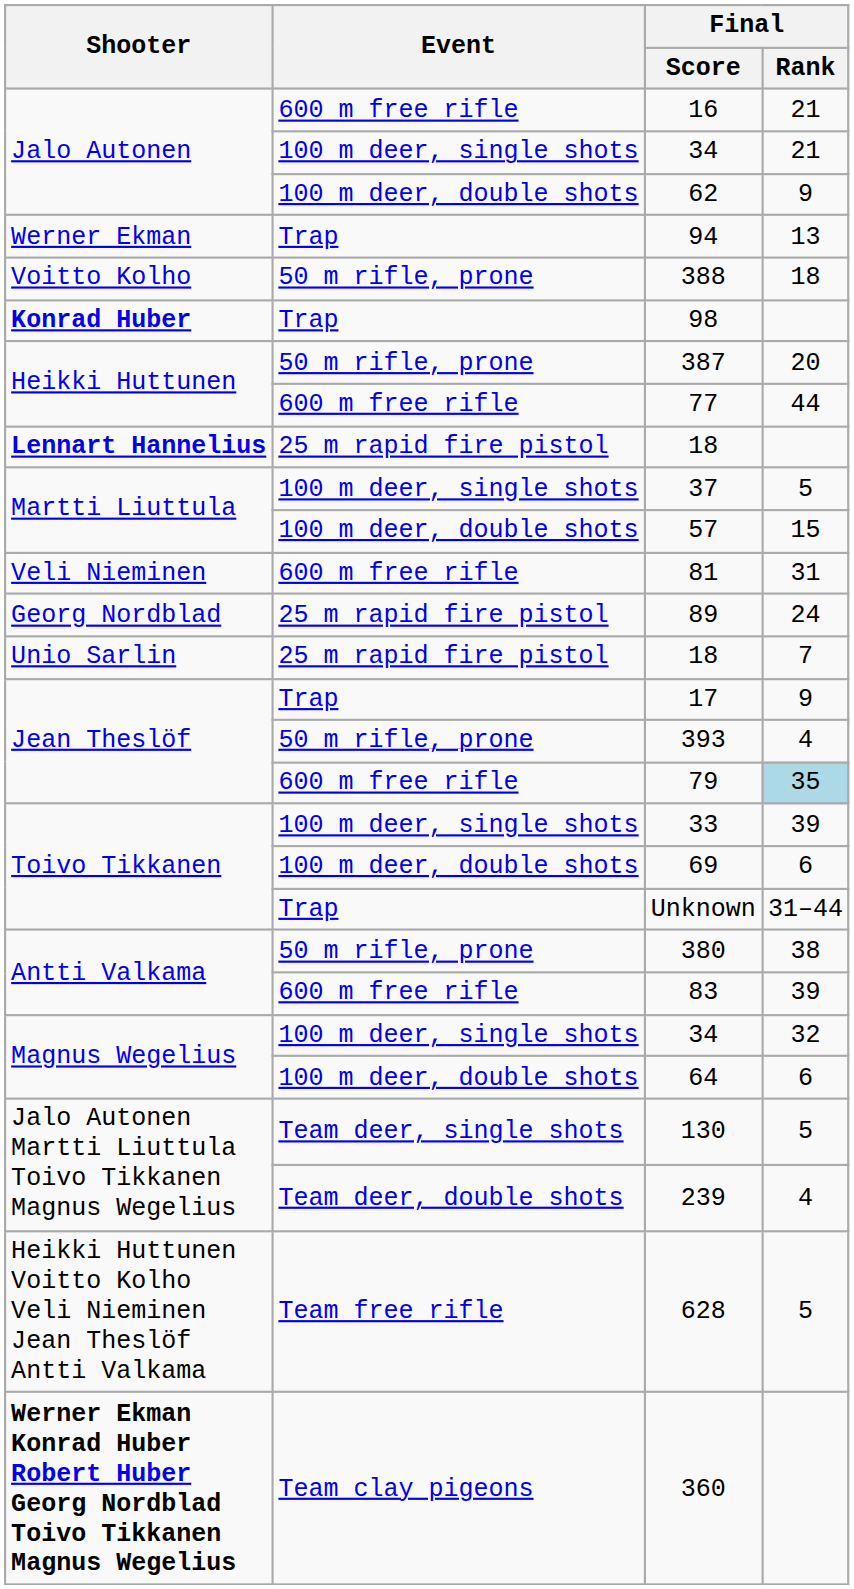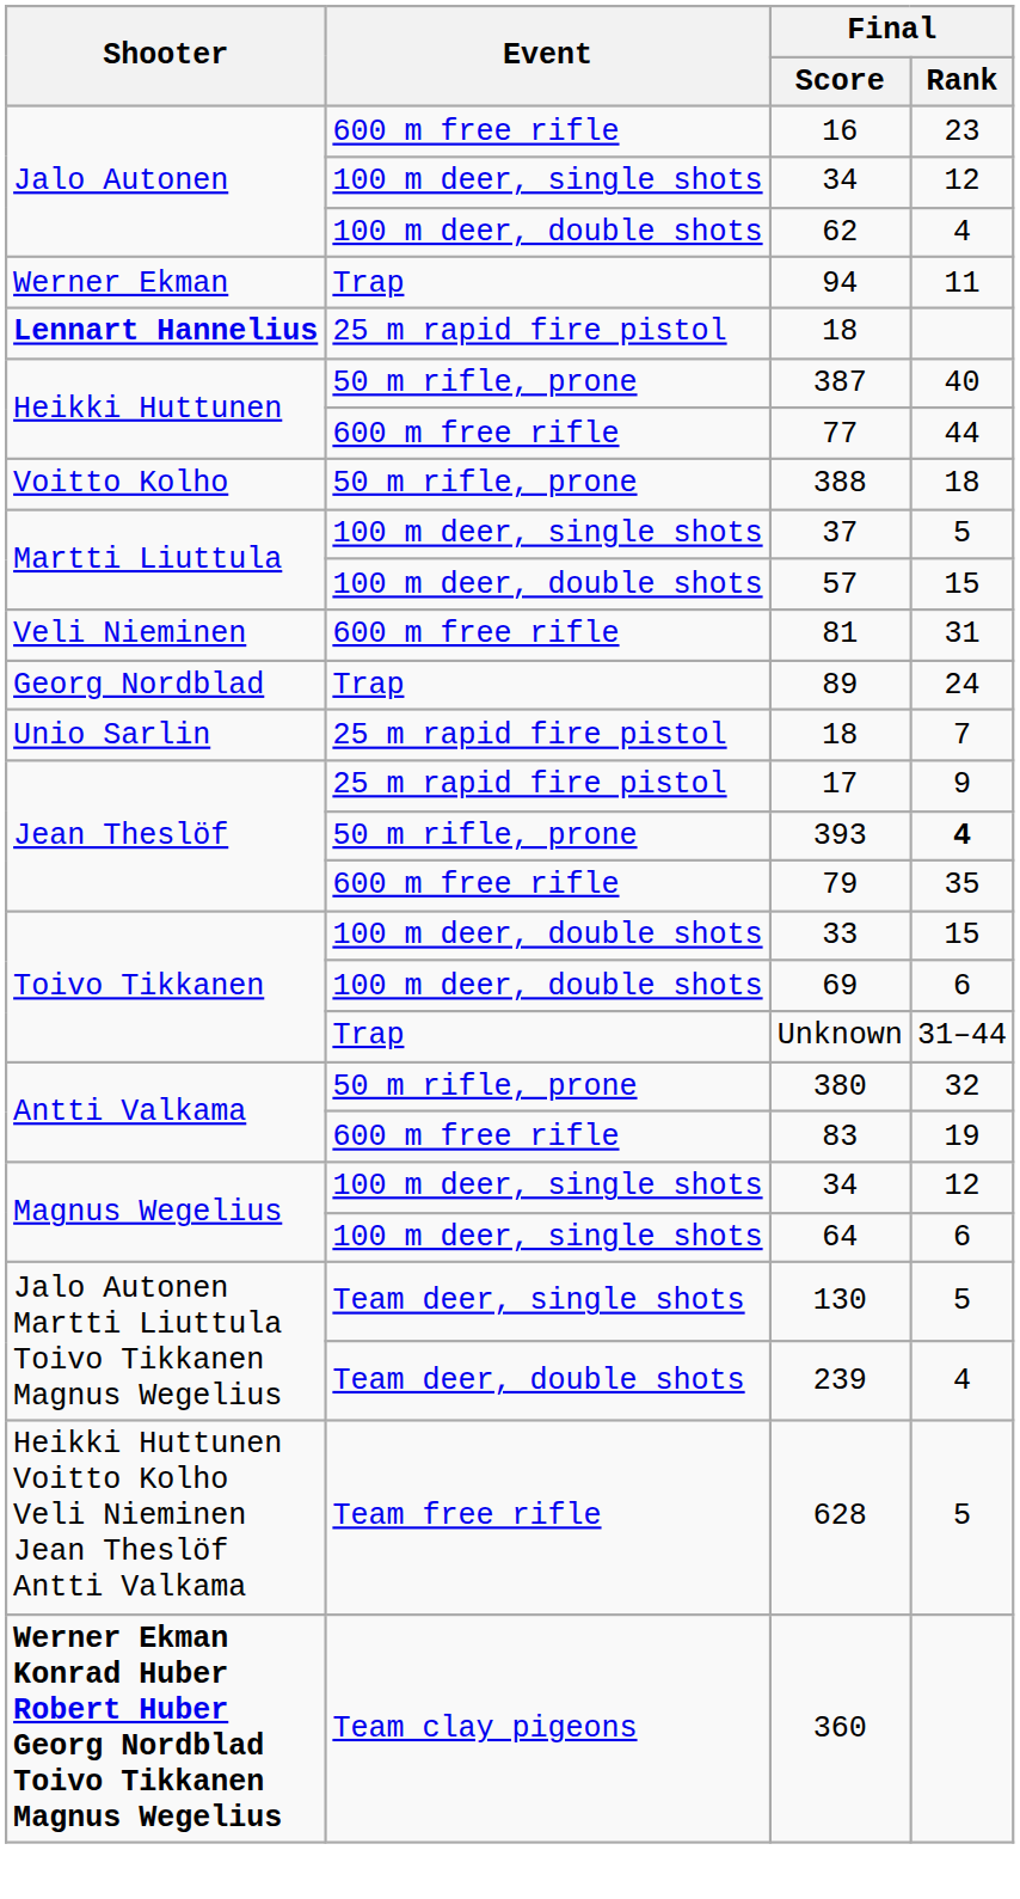16 | Final / Rank: 21 -> 23
Jalo Autonen / 34 | Final / Rank: 21 -> 12
62 | Final / Rank: 9 -> 4
94 | Final / Rank: 13 -> 11
rows swapped: Lennart Hannelius / 18 <-> 388
- row: Konrad Huber | Trap | 98
387 | Final / Rank: 20 -> 40
89 | Event: 25 m rapid fire pistol -> Trap
17 | Event: Trap -> 25 m rapid fire pistol
393 | Final / Rank: normal -> bold
79 | Final / Rank: lightblue background -> no background
33 | Event: 100 m deer, single shots -> 100 m deer, double shots
33 | Final / Rank: 39 -> 15
380 | Final / Rank: 38 -> 32
83 | Final / Rank: 39 -> 19
Magnus Wegelius / 34 | Final / Rank: 32 -> 12
64 | Event: 100 m deer, double shots -> 100 m deer, single shots
